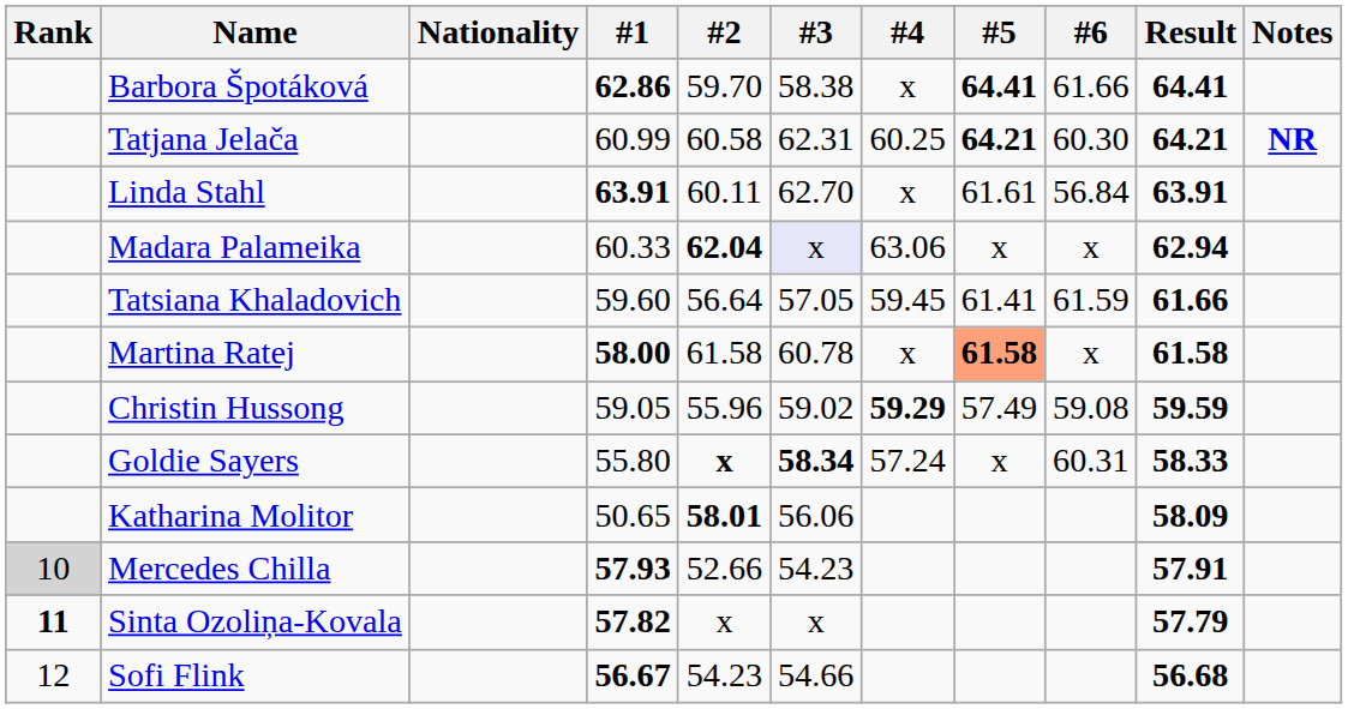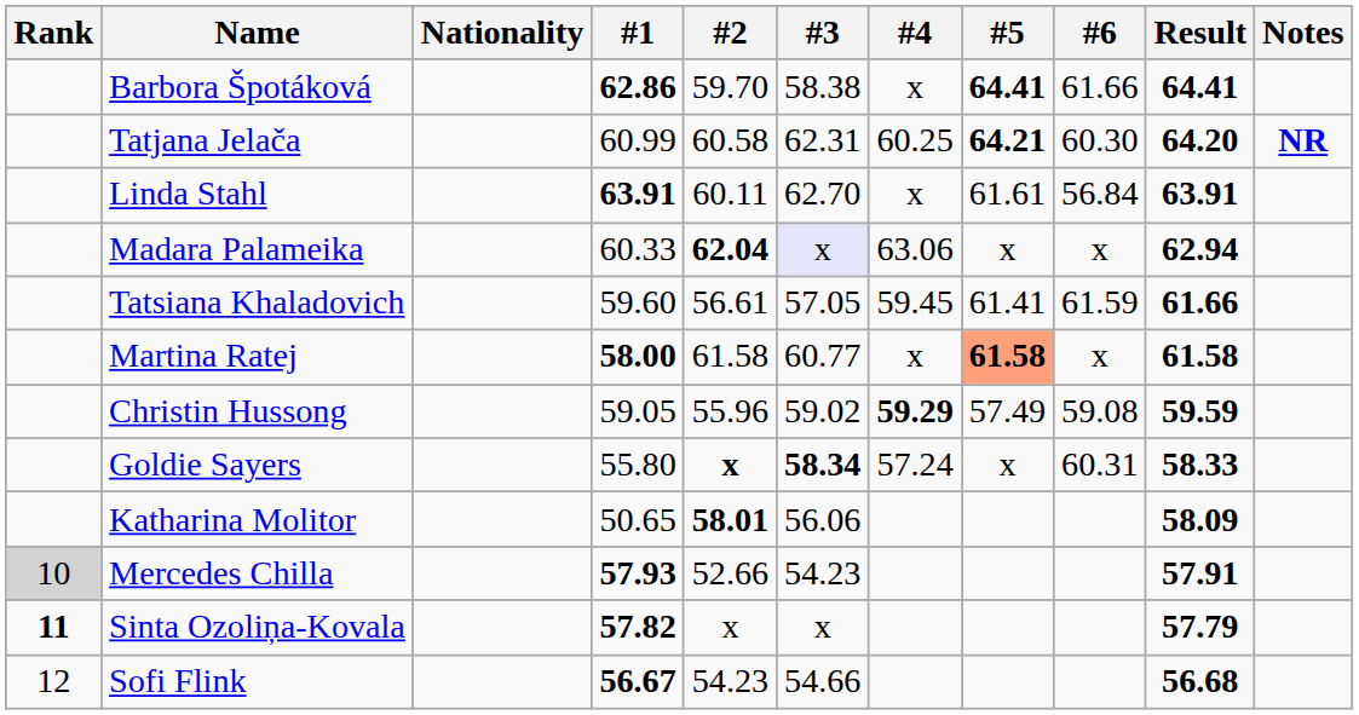Tatjana Jelača | Result: 64.21 -> 64.20
Tatsiana Khaladovich | #2: 56.64 -> 56.61
Martina Ratej | #3: 60.78 -> 60.77
